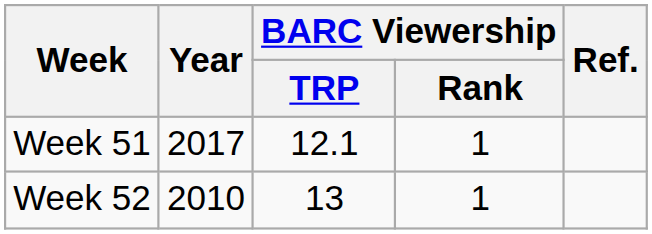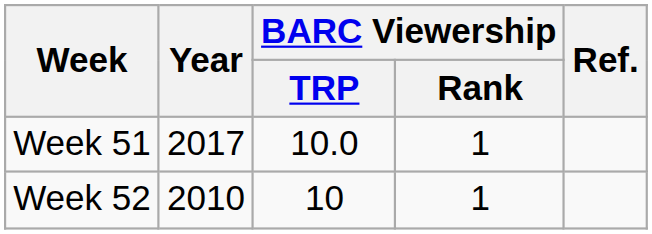Week 51 | BARC Viewership / TRP: 12.1 -> 10.0
Week 52 | BARC Viewership / TRP: 13 -> 10
